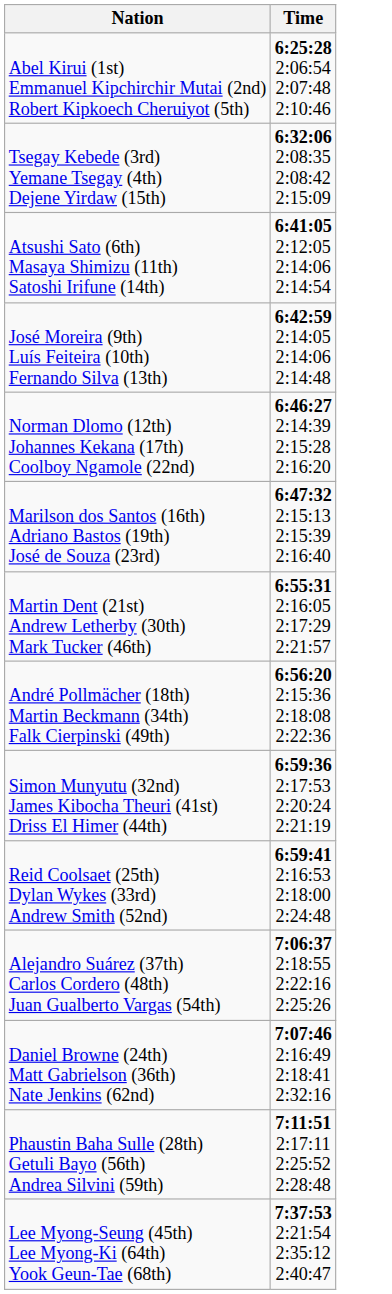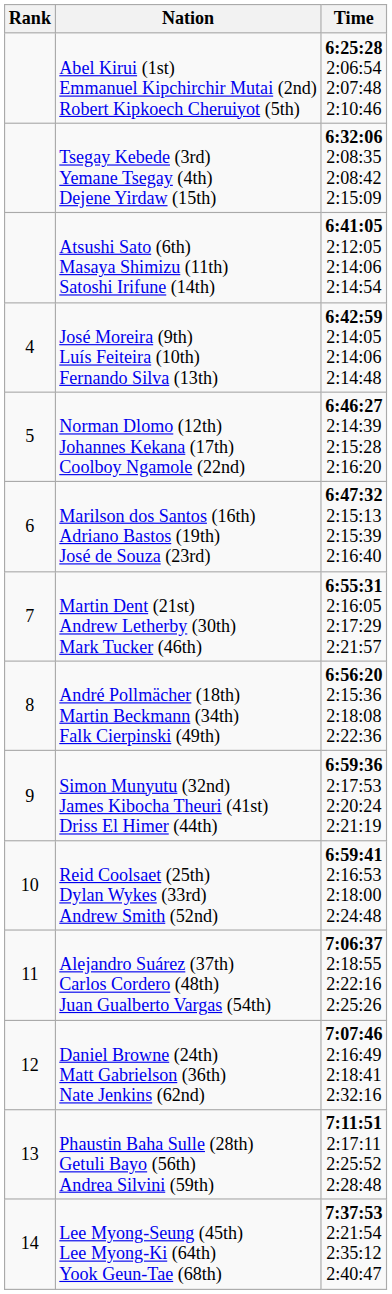+ column: Rank | 4 | 5 | 6 | 7 | 8 | 9 | 10 | 11 | 12 | 13 | 14
